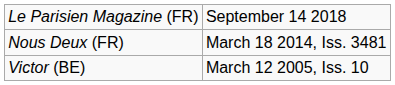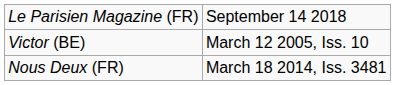rows swapped: Nous Deux (FR) <-> Victor (BE)
